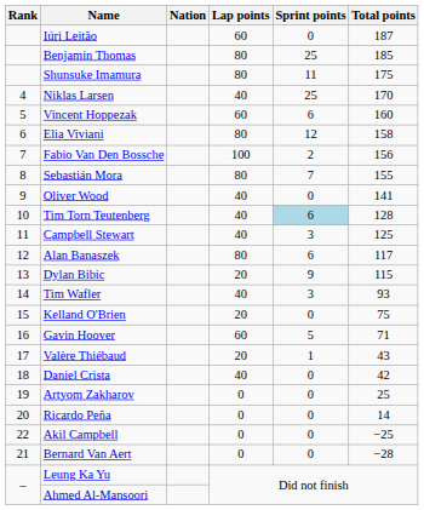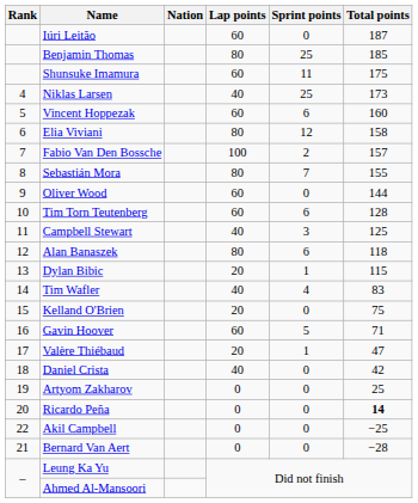Shunsuke Imamura | Lap points: 80 -> 60
Niklas Larsen | Total points: 170 -> 173
Fabio Van Den Bossche | Total points: 156 -> 157
Oliver Wood | Lap points: 40 -> 60
Oliver Wood | Total points: 141 -> 144
Tim Torn Teutenberg | Lap points: 40 -> 60
Tim Torn Teutenberg | Sprint points: lightblue background -> no background
Alan Banaszek | Total points: 117 -> 118
Dylan Bibic | Sprint points: 9 -> 1
Tim Wafler | Sprint points: 3 -> 4
Tim Wafler | Total points: 93 -> 83
Valère Thiébaud | Total points: 43 -> 47
Ricardo Peña | Total points: normal -> bold
